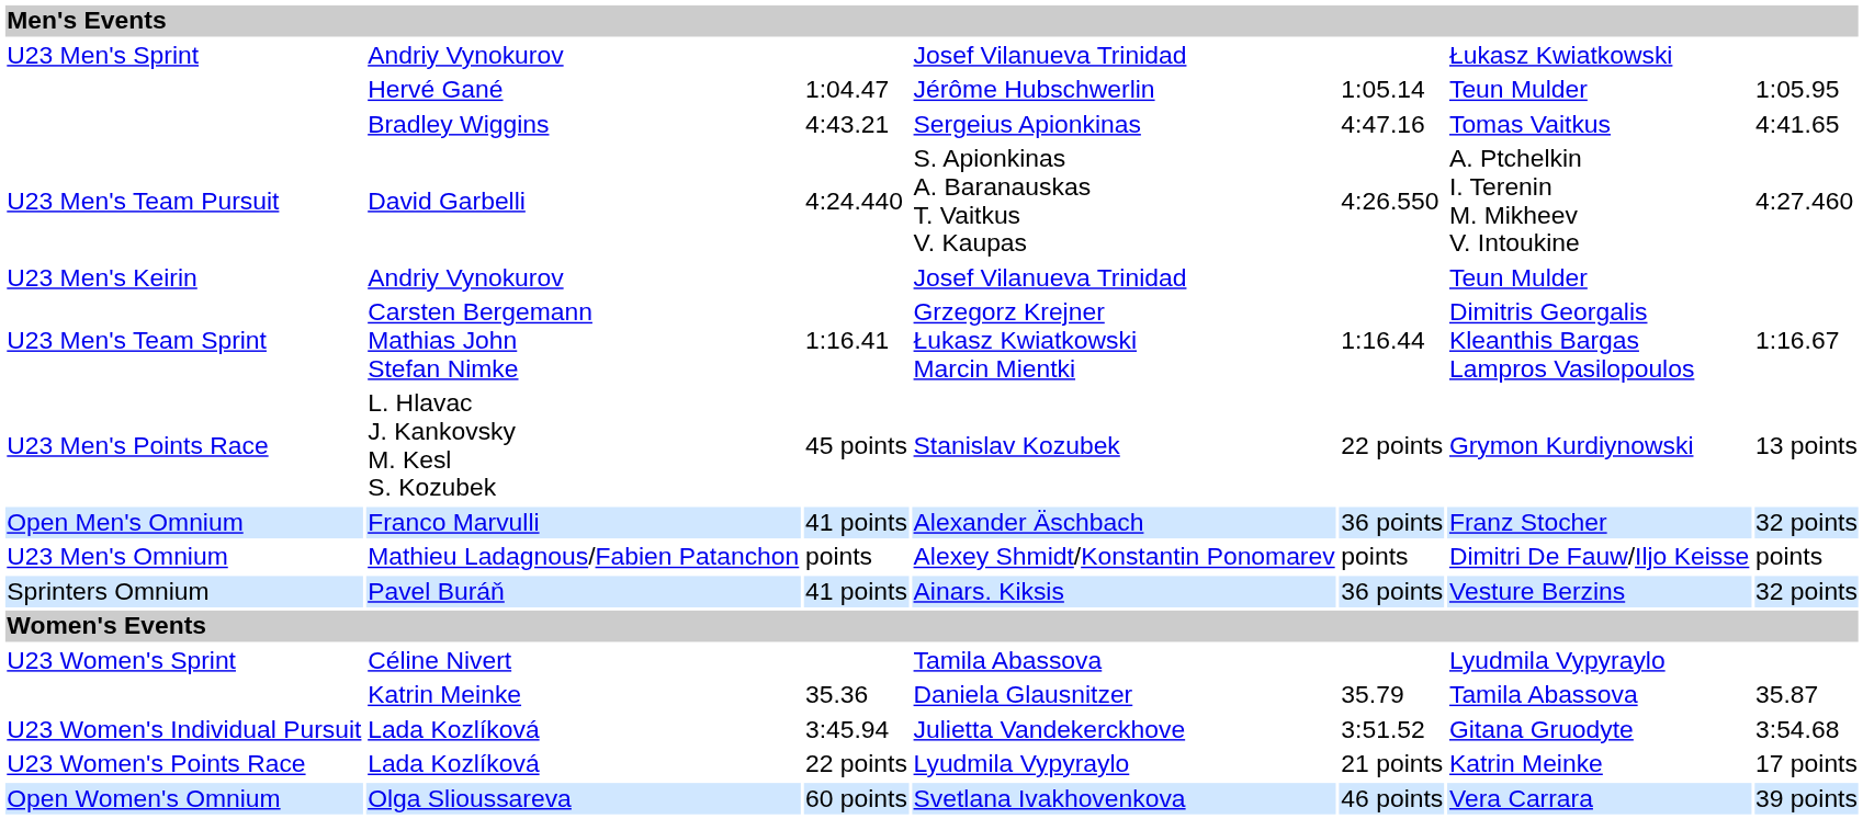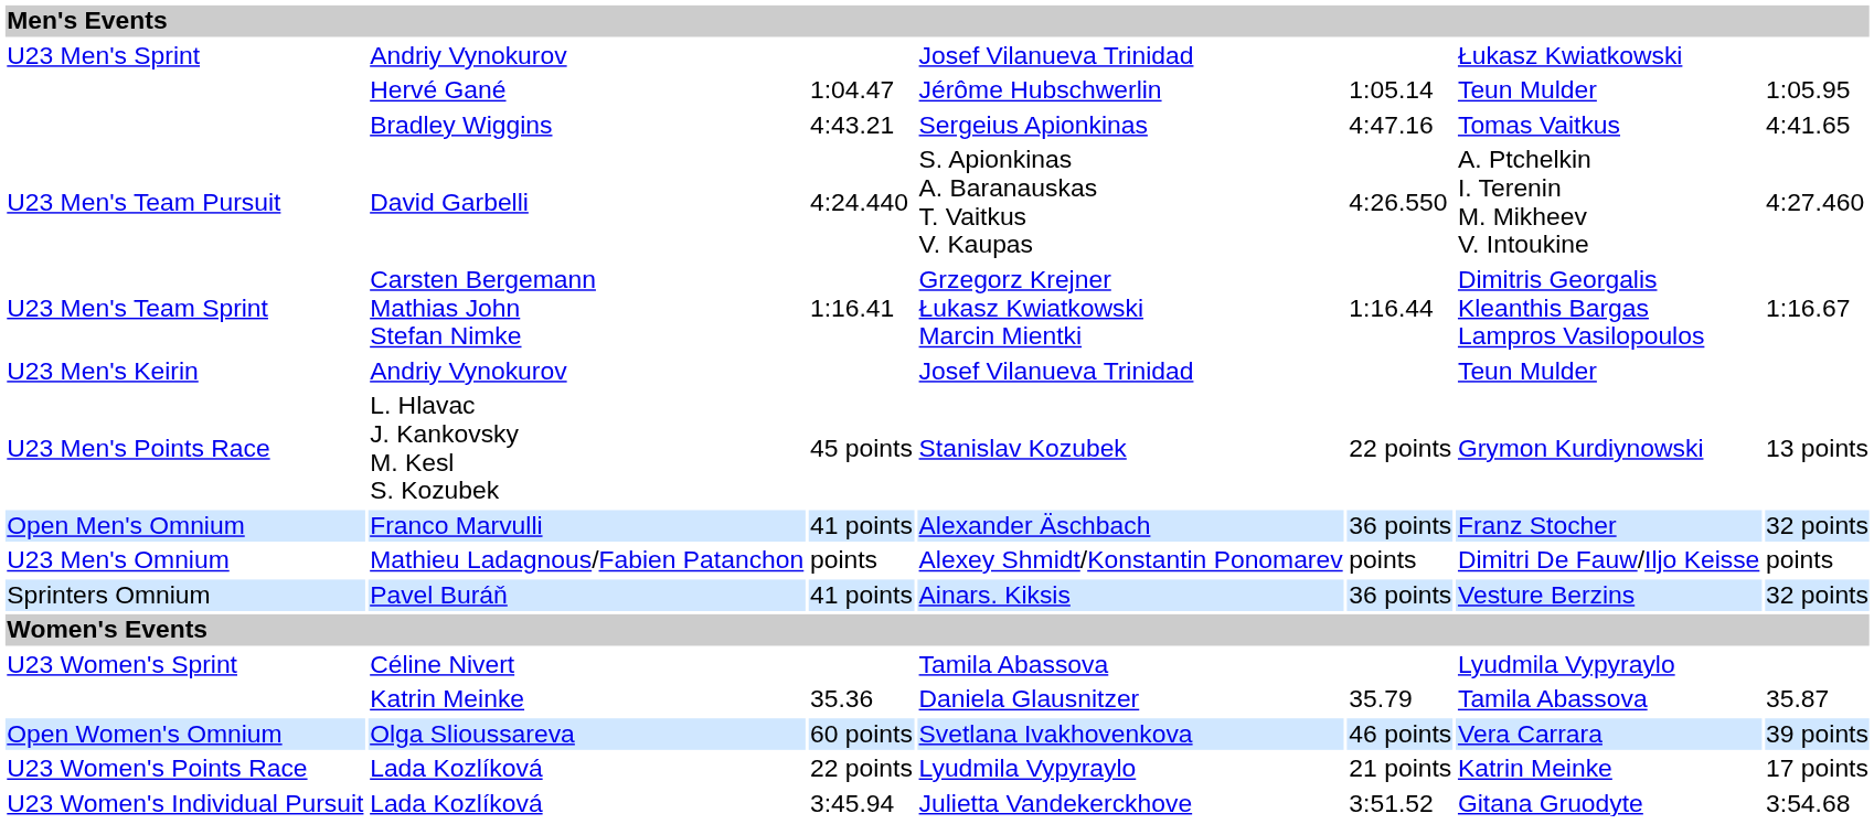rows swapped: Grzegorz Krejner Łukasz Kwiatkowski Marcin Mientki <-> U23 Men's Keirin / Josef Vilanueva Trinidad
rows swapped: Julietta Vandekerckhove <-> Svetlana Ivakhovenkova
